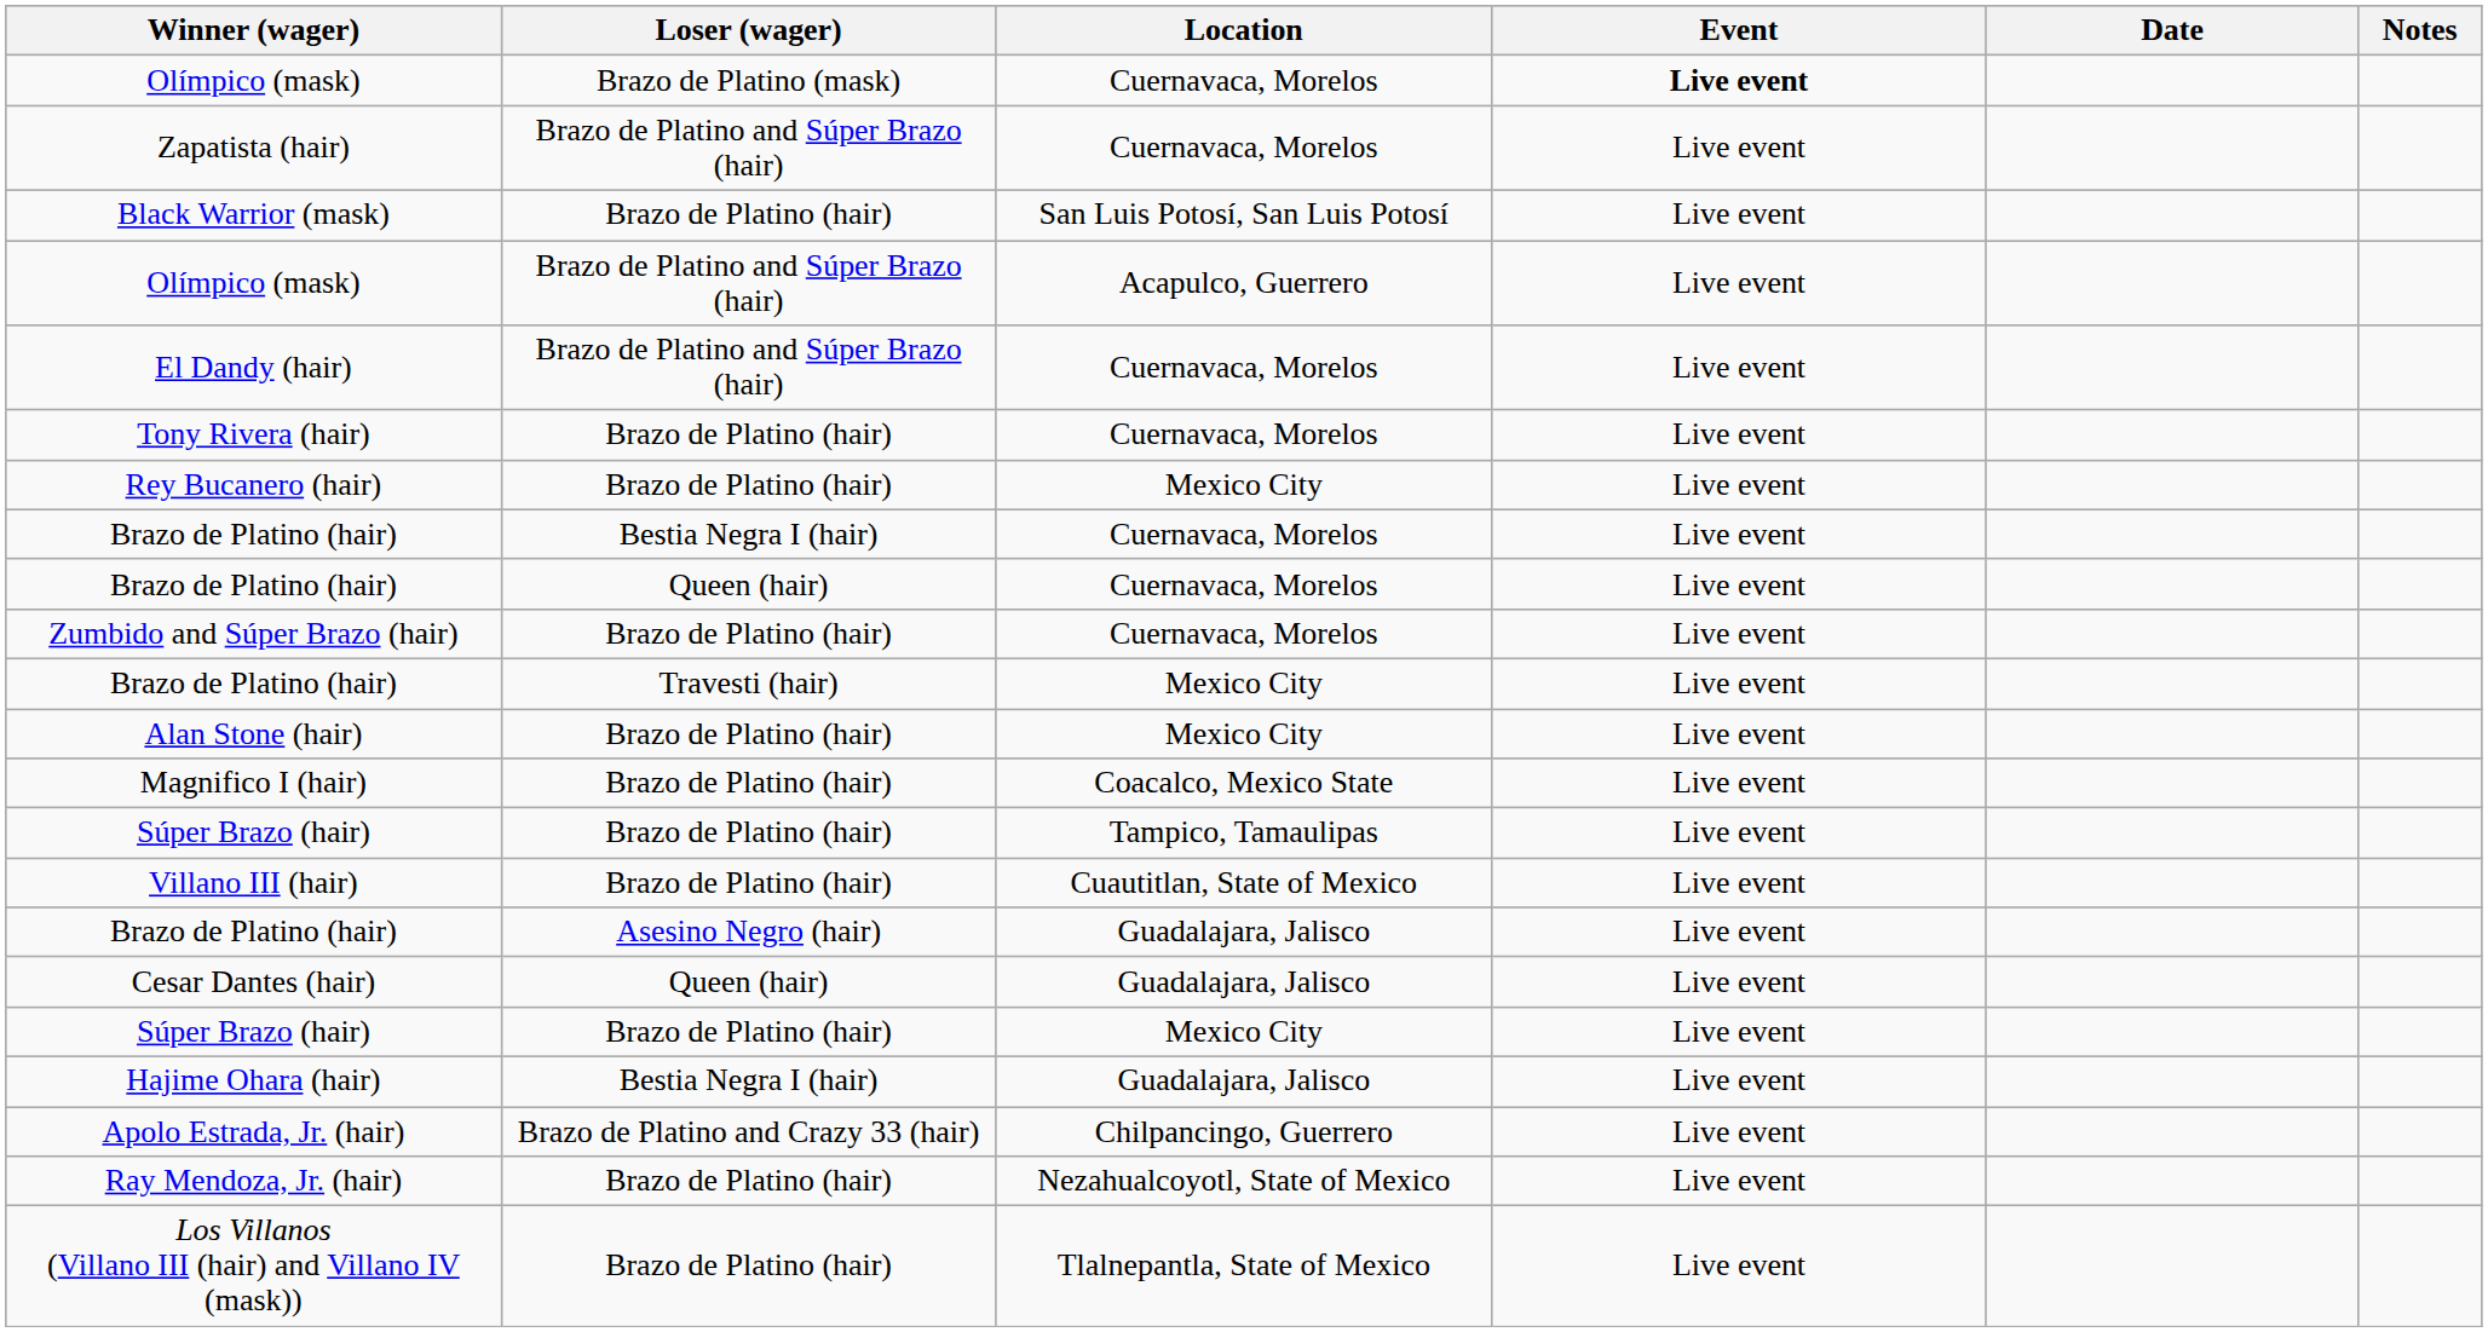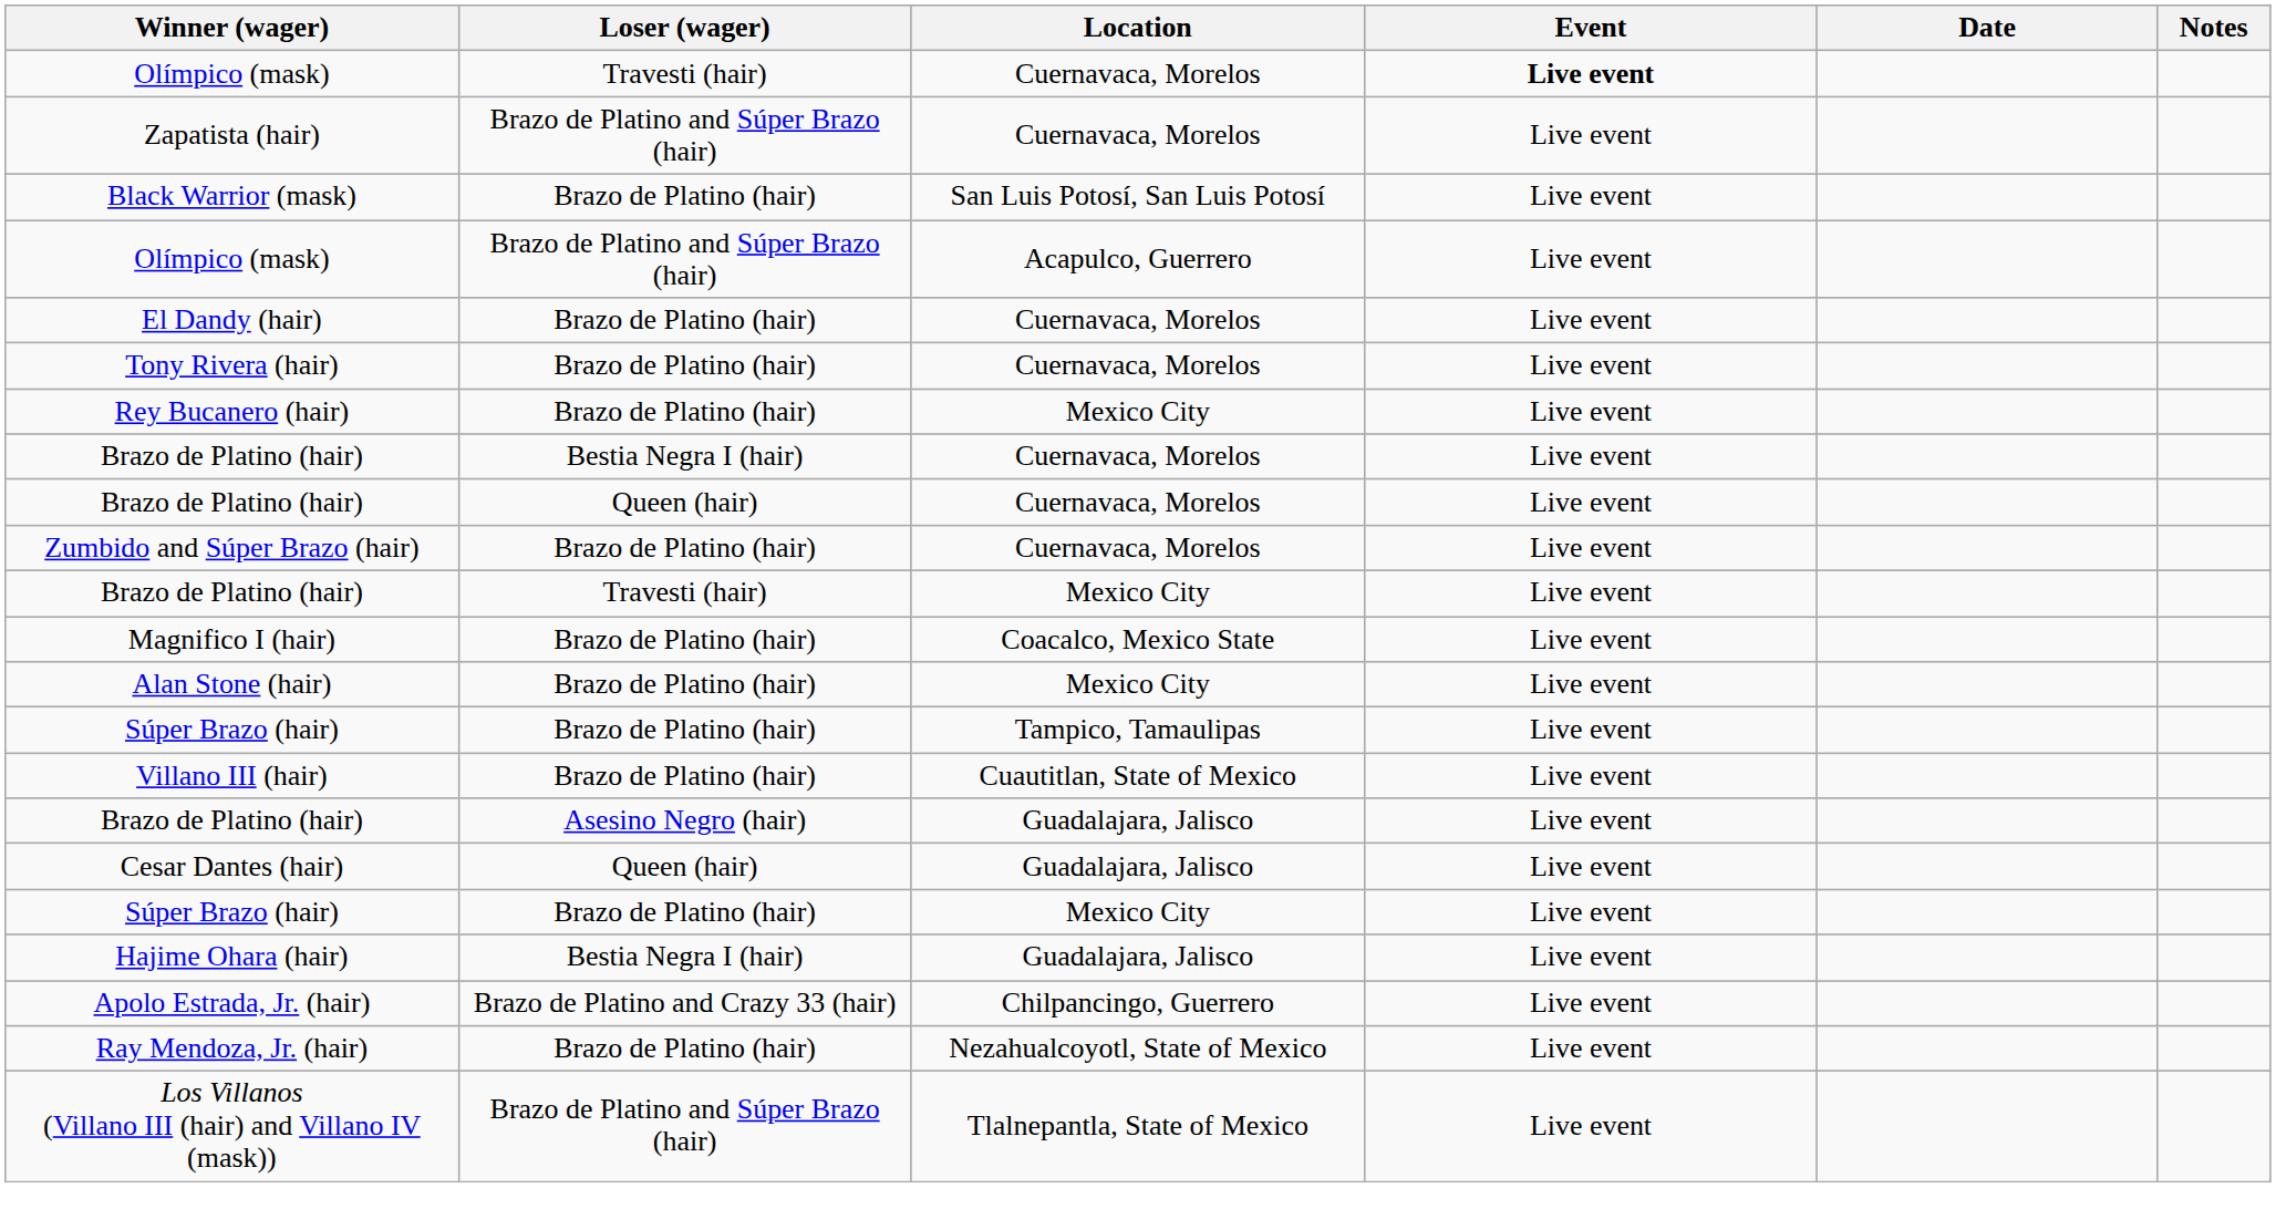Olímpico (mask) / Cuernavaca, Morelos | Loser (wager): Brazo de Platino (mask) -> Travesti (hair)
El Dandy (hair) | Loser (wager): Brazo de Platino and Súper Brazo (hair) -> Brazo de Platino (hair)
rows swapped: Alan Stone (hair) <-> Magnifico I (hair)
Los Villanos (Villano III (hair) and Villano IV (mask)) | Loser (wager): Brazo de Platino (hair) -> Brazo de Platino and Súper Brazo (hair)
